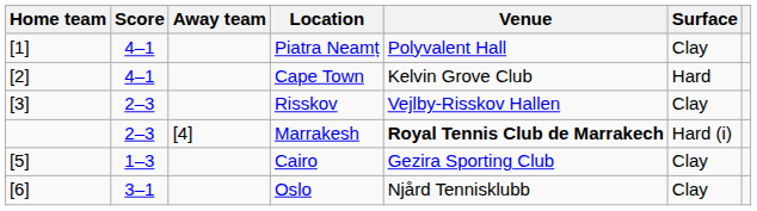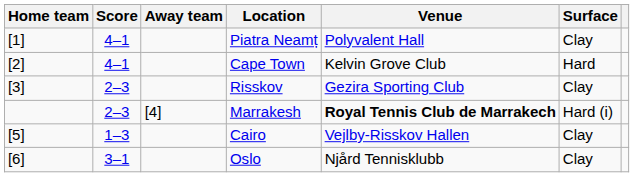Risskov | Venue: Vejlby-Risskov Hallen -> Gezira Sporting Club
Cairo | Venue: Gezira Sporting Club -> Vejlby-Risskov Hallen
